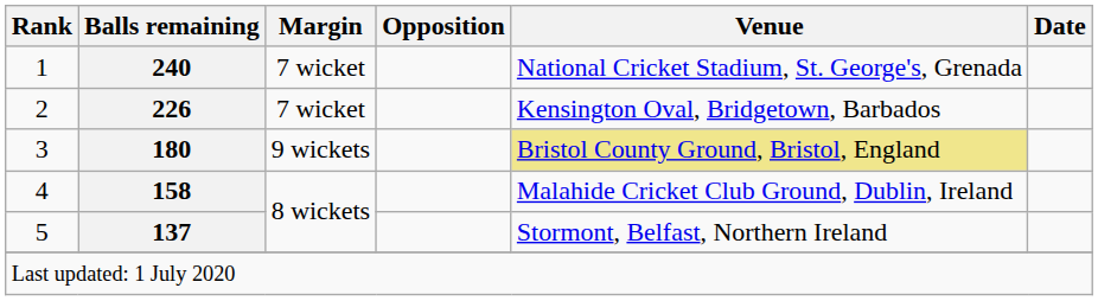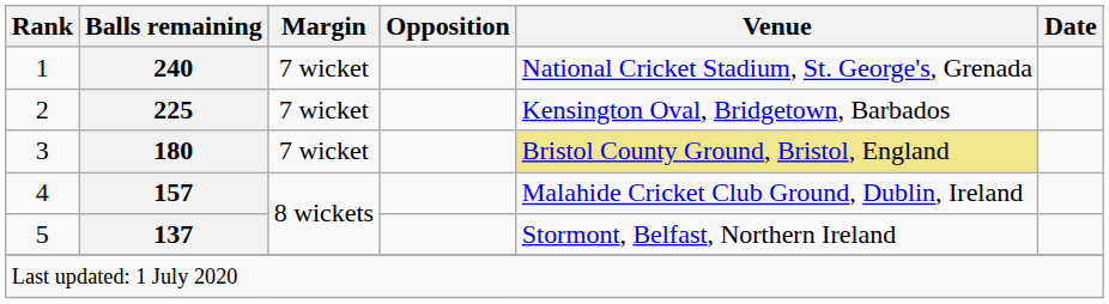2 | Balls remaining: 226 -> 225
3 | Margin: 9 wickets -> 7 wicket
4 | Balls remaining: 158 -> 157
